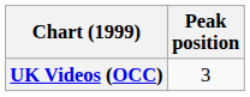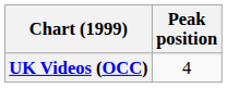UK Videos (OCC) | Peak position: 3 -> 4
